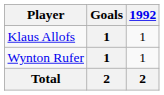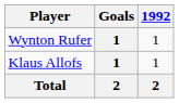rows swapped: Klaus Allofs <-> Wynton Rufer
